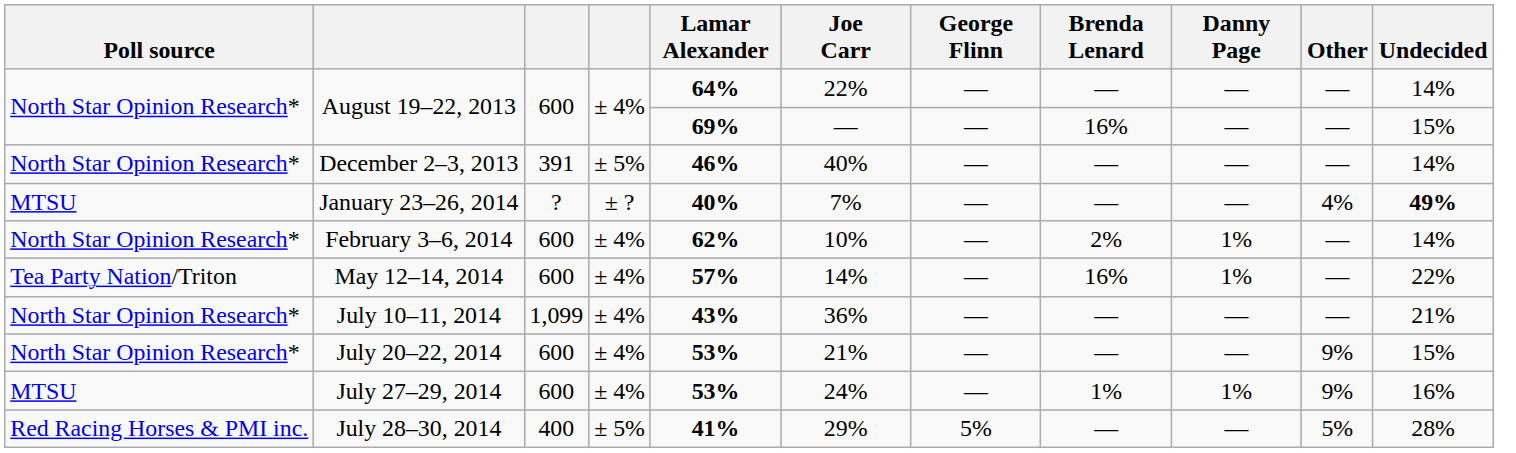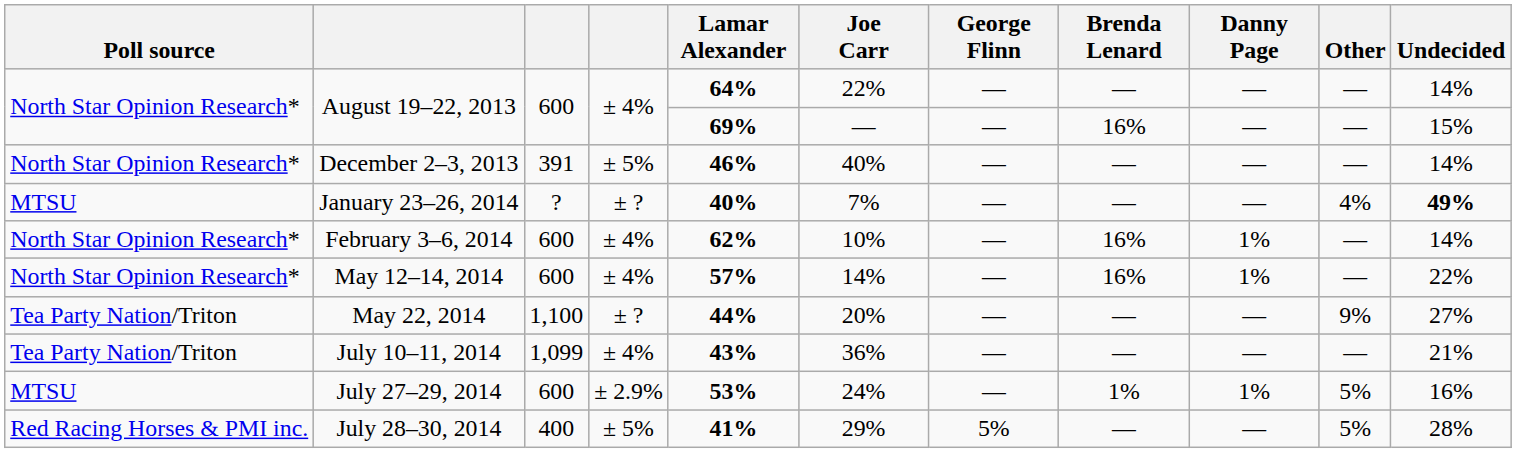February 3–6, 2014 | Brenda Lenard: 2% -> 16%
May 12–14, 2014 | Poll source: Tea Party Nation/Triton -> North Star Opinion Research*
+ row: Tea Party Nation/Triton | May 22, 2014 | 1,100 | ± ? | 44% | 20% | — | — | — | 9% | 27%
July 10–11, 2014 | Poll source: North Star Opinion Research* -> Tea Party Nation/Triton
- row: North Star Opinion Research* | July 20–22, 2014 | 600 | ± 4% | 53% | 21% | — | — | — | 9% | 15%
July 27–29, 2014 | column 4: ± 4% -> ± 2.9%
July 27–29, 2014 | Other: 9% -> 5%
